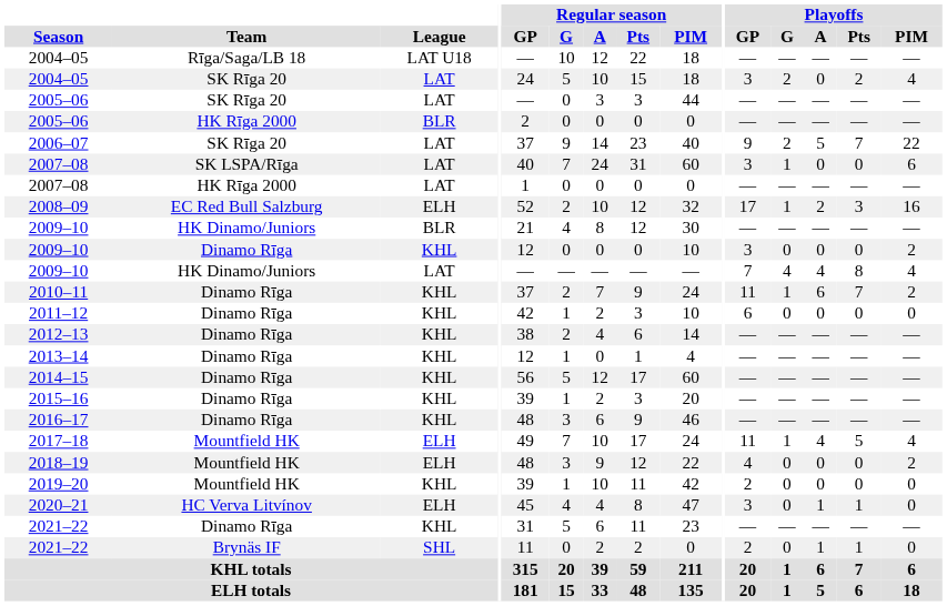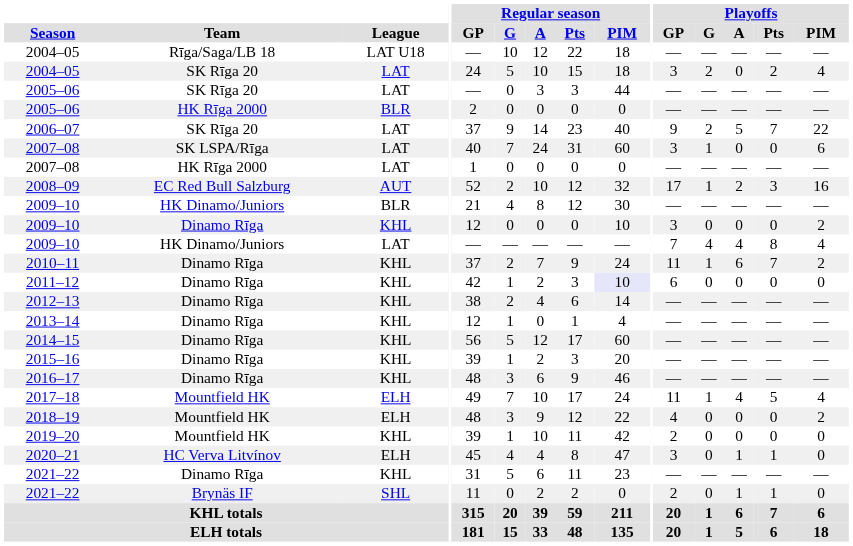2008–09 | League: ELH -> AUT
2011–12 | Regular season / PIM: no background -> lavender background
